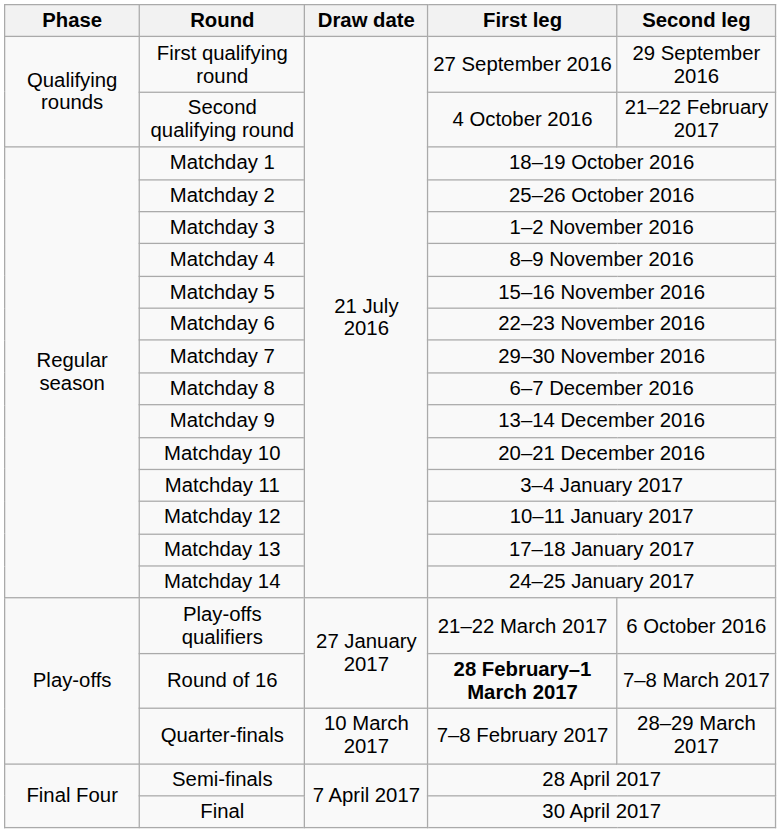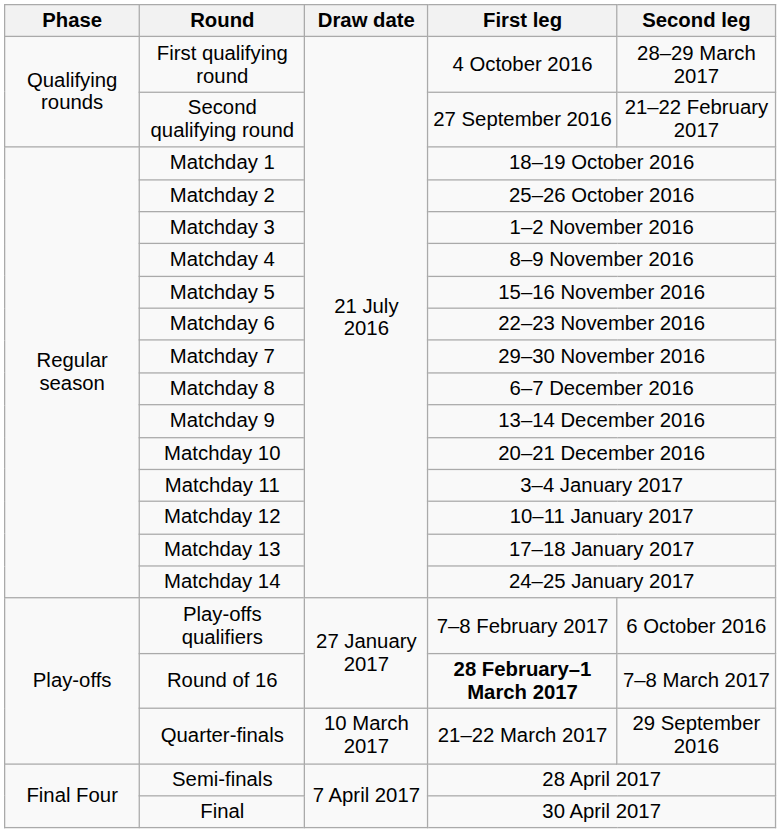First qualifying round | First leg: 27 September 2016 -> 4 October 2016
First qualifying round | Second leg: 29 September 2016 -> 28–29 March 2017
Second qualifying round | First leg: 4 October 2016 -> 27 September 2016
Play-offs qualifiers | First leg: 21–22 March 2017 -> 7–8 February 2017
Quarter-finals | First leg: 7–8 February 2017 -> 21–22 March 2017
Quarter-finals | Second leg: 28–29 March 2017 -> 29 September 2016
